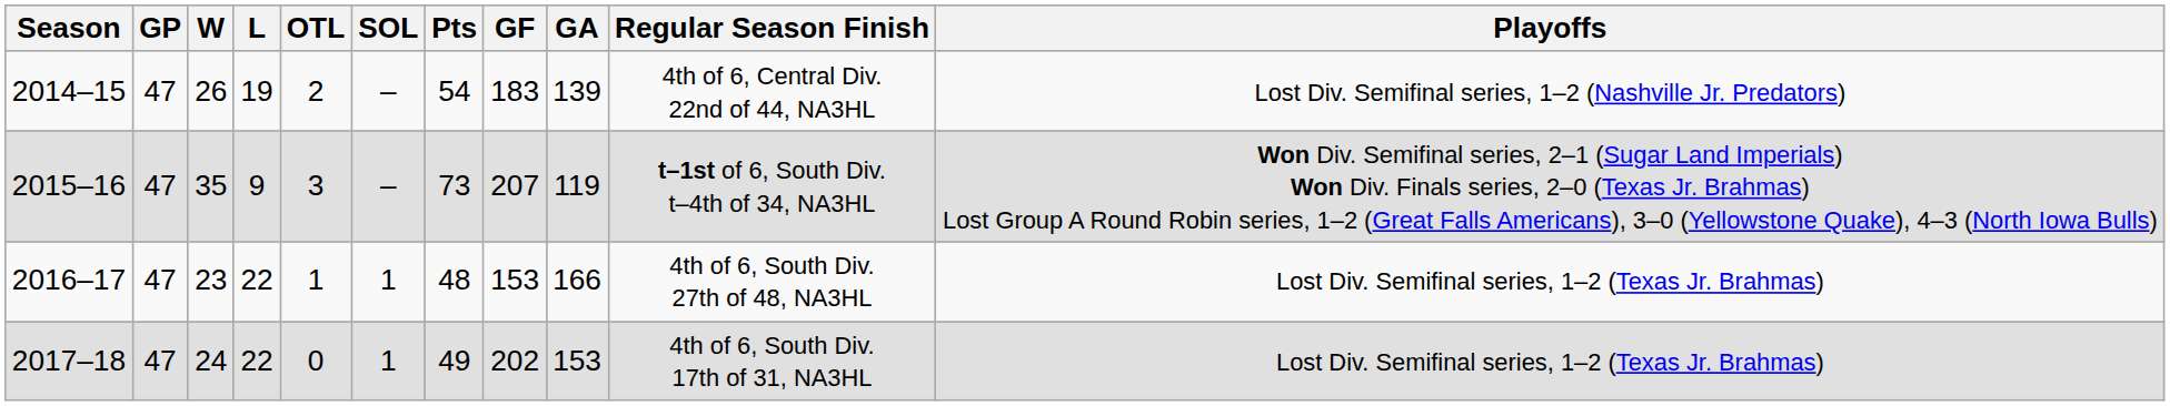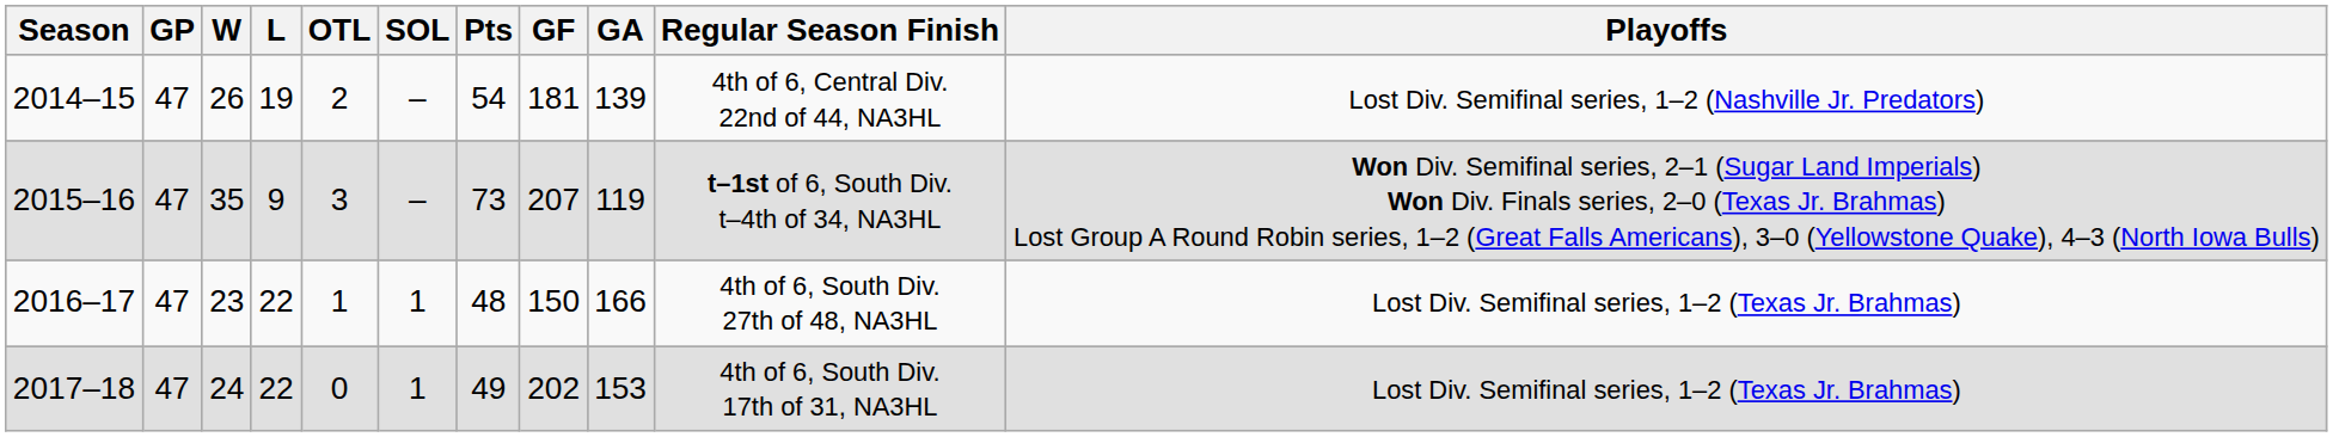2014–15 | GF: 183 -> 181
2016–17 | GF: 153 -> 150
